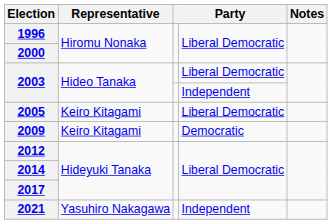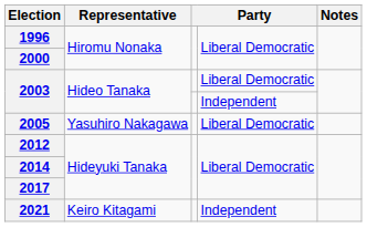2005 | Representative: Keiro Kitagami -> Yasuhiro Nakagawa
- row: 2009 | Keiro Kitagami | Democratic
2021 | Representative: Yasuhiro Nakagawa -> Keiro Kitagami
